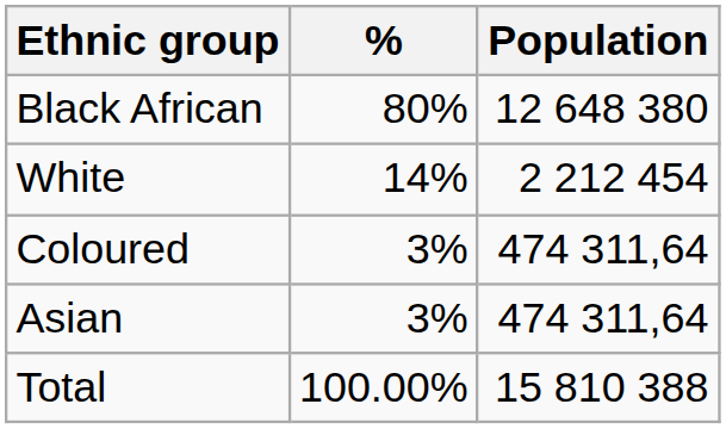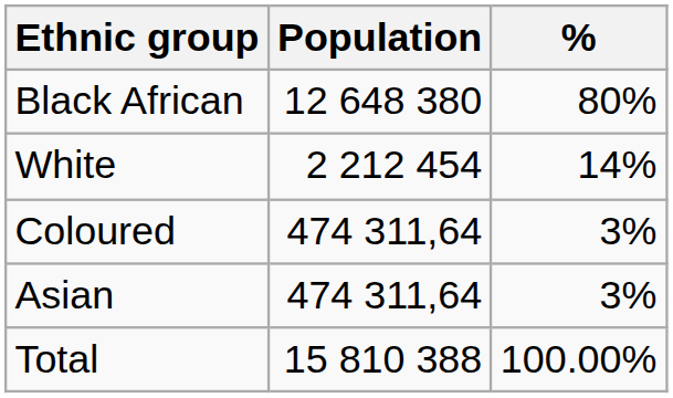columns swapped: Population <-> %
